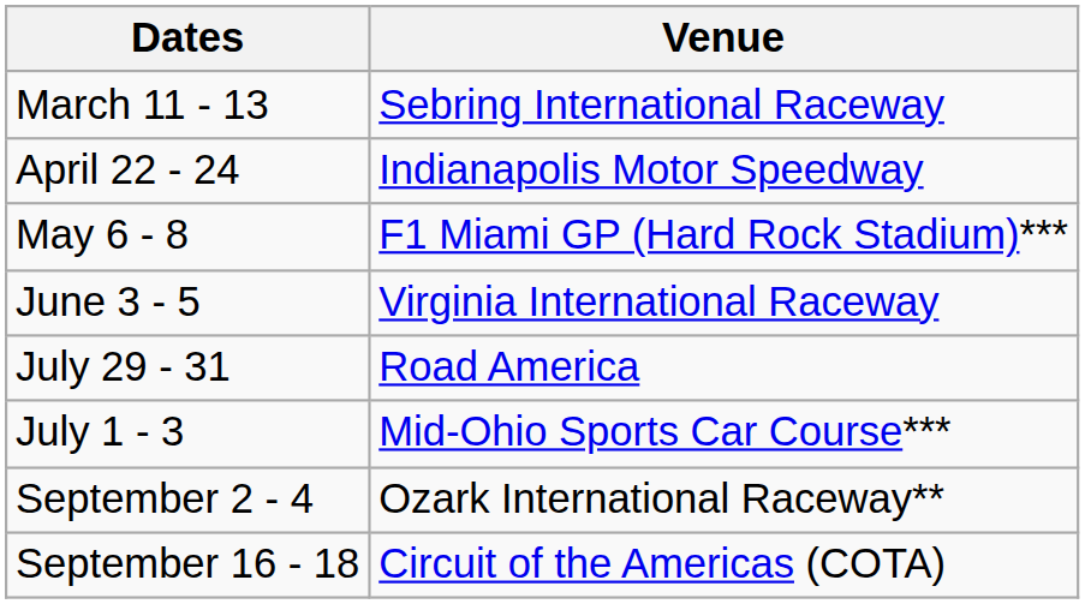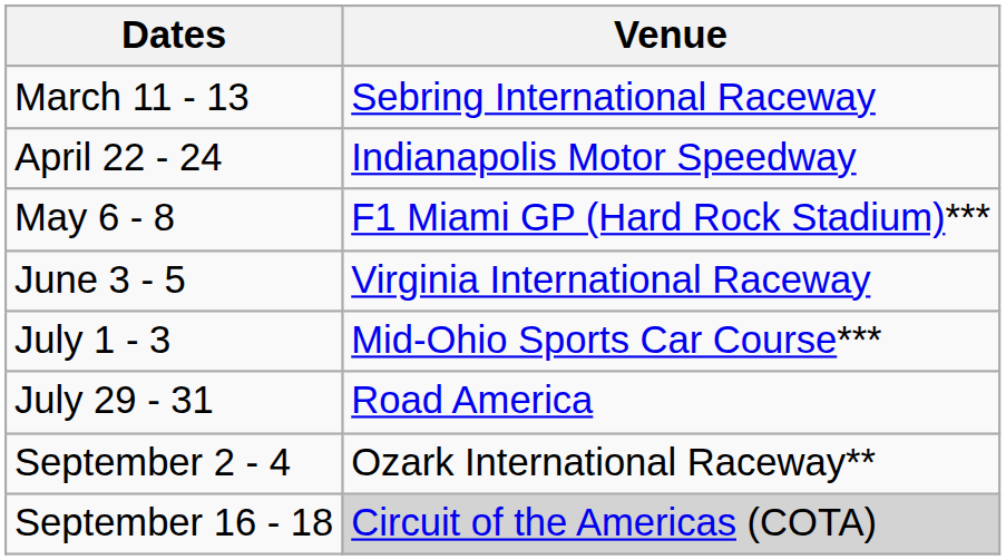rows swapped: July 1 - 3 <-> July 29 - 31
September 16 - 18 | Venue: no background -> lightgrey background
